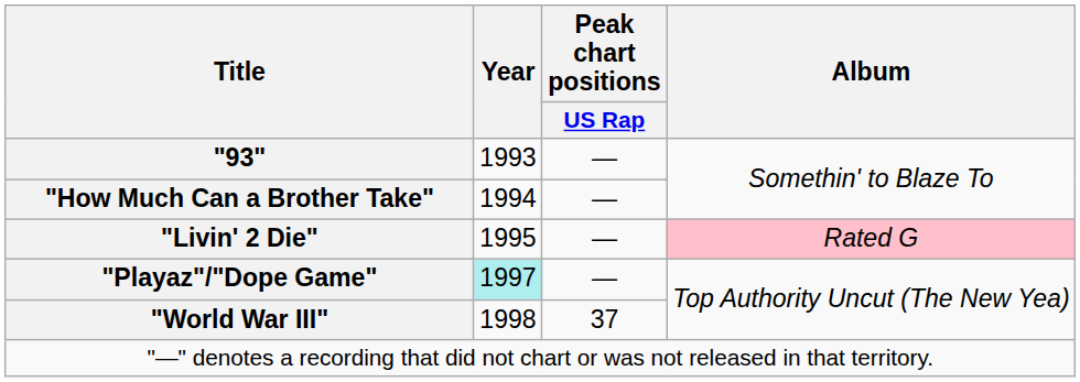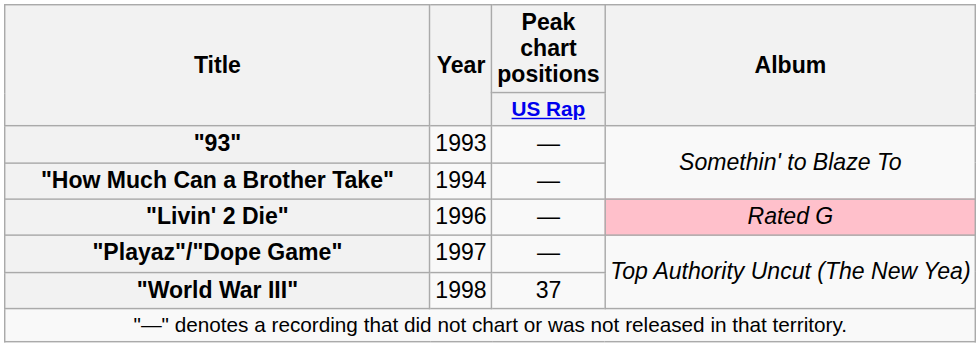"Livin' 2 Die" | Year: 1995 -> 1996
"Playaz"/"Dope Game" | Year: paleturquoise background -> no background
